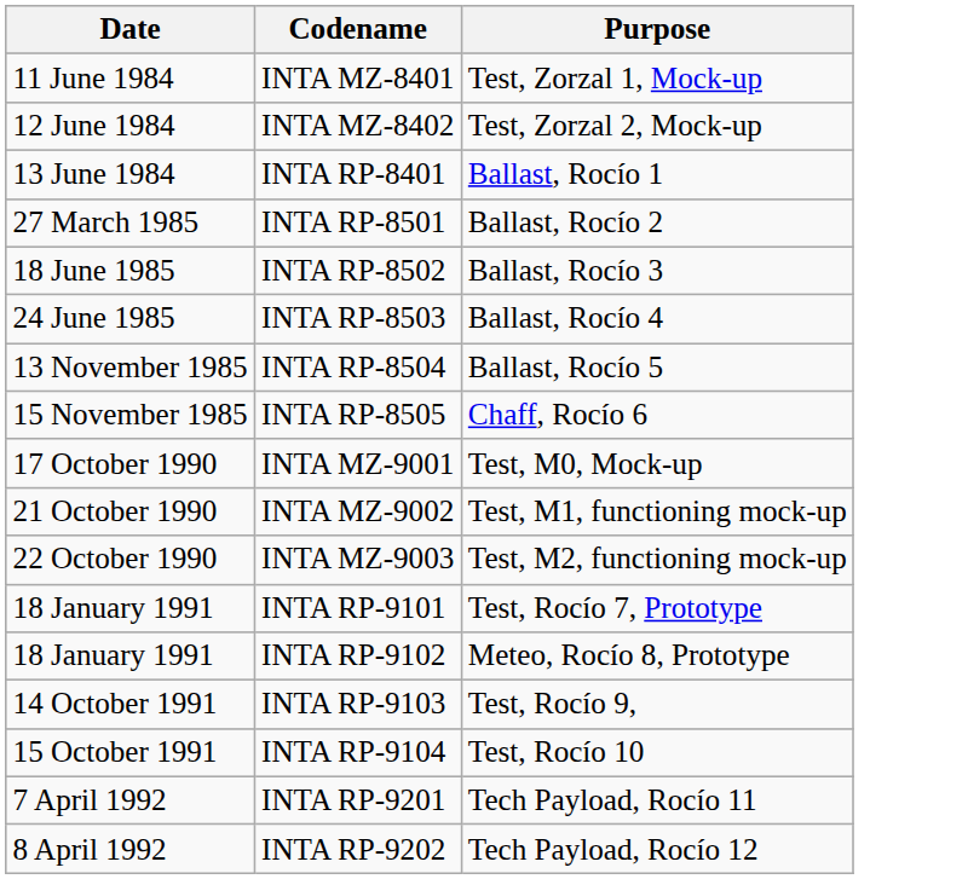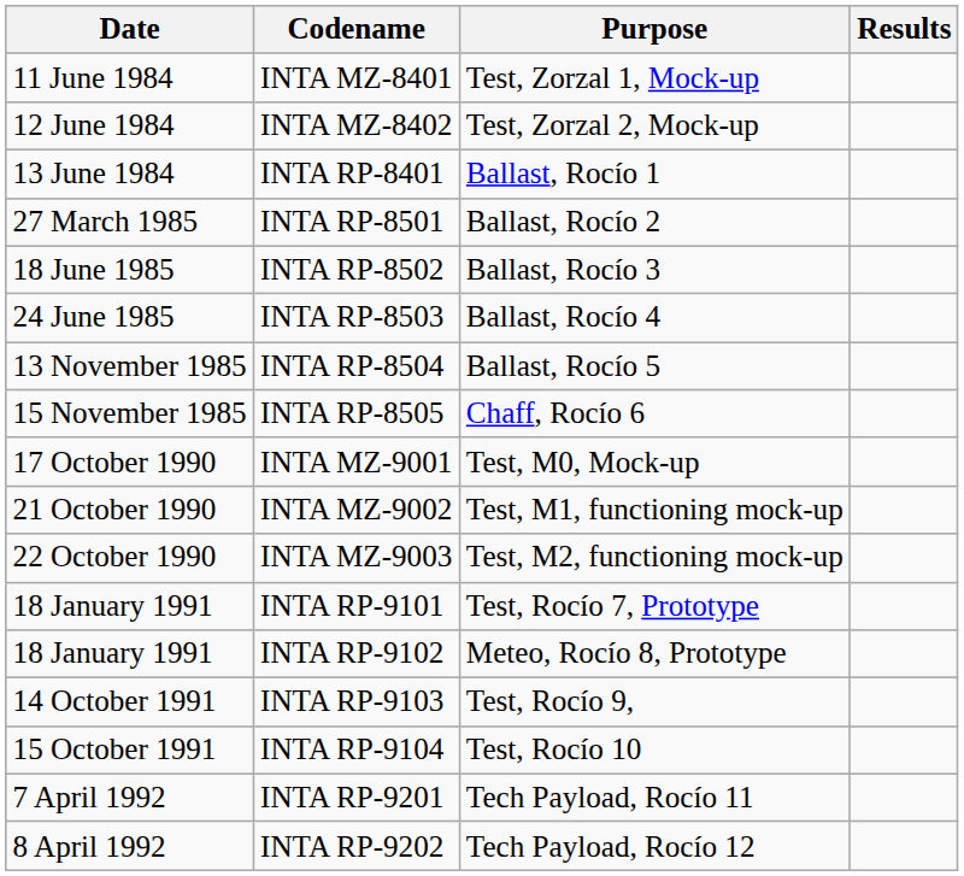+ column: Results
